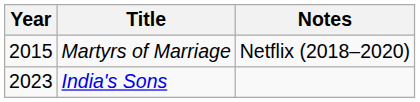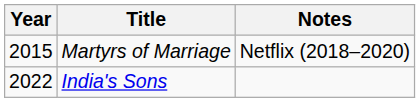India's Sons | Year: 2023 -> 2022
